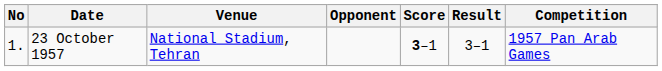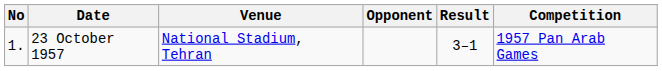- column: Score | 3–1
